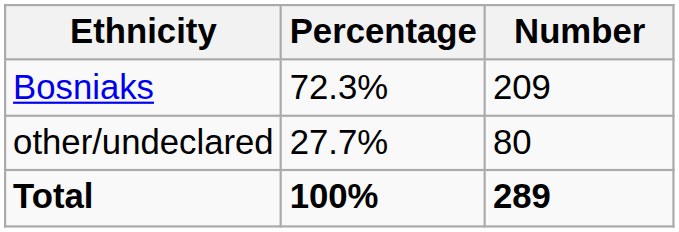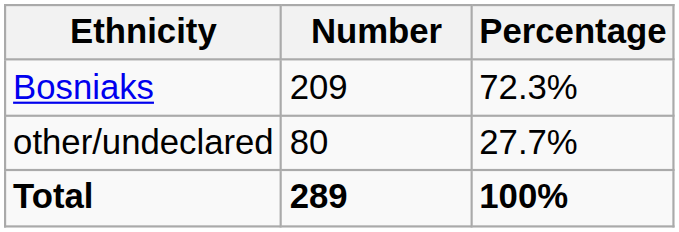columns swapped: Number <-> Percentage
